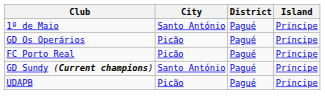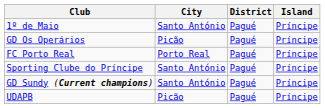FC Porto Real | City: Picão -> Porto Real
+ row: Sporting Clube do Príncipe | Santo António | Pagué | Príncipe
